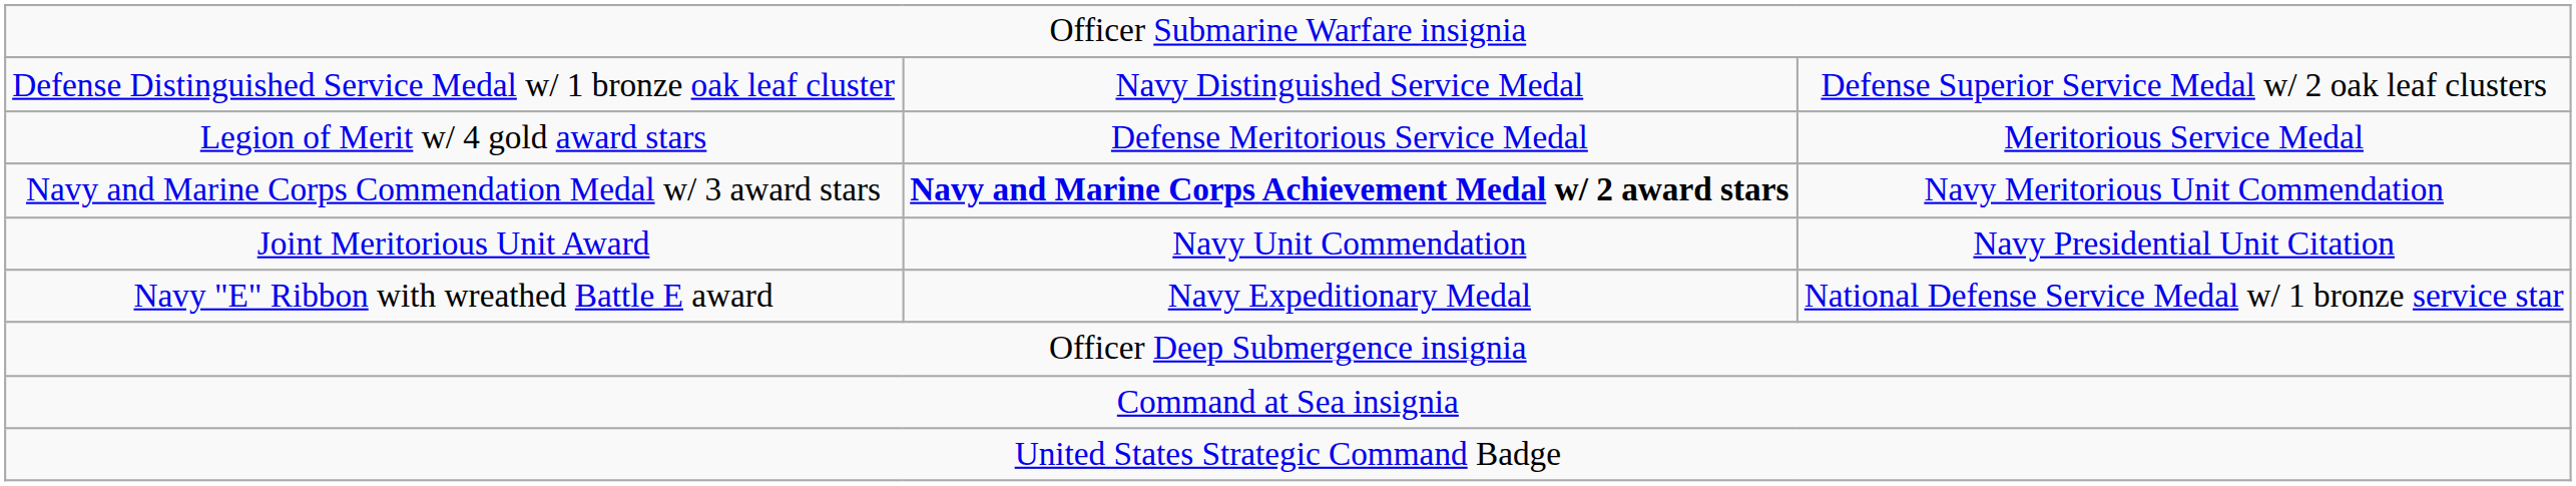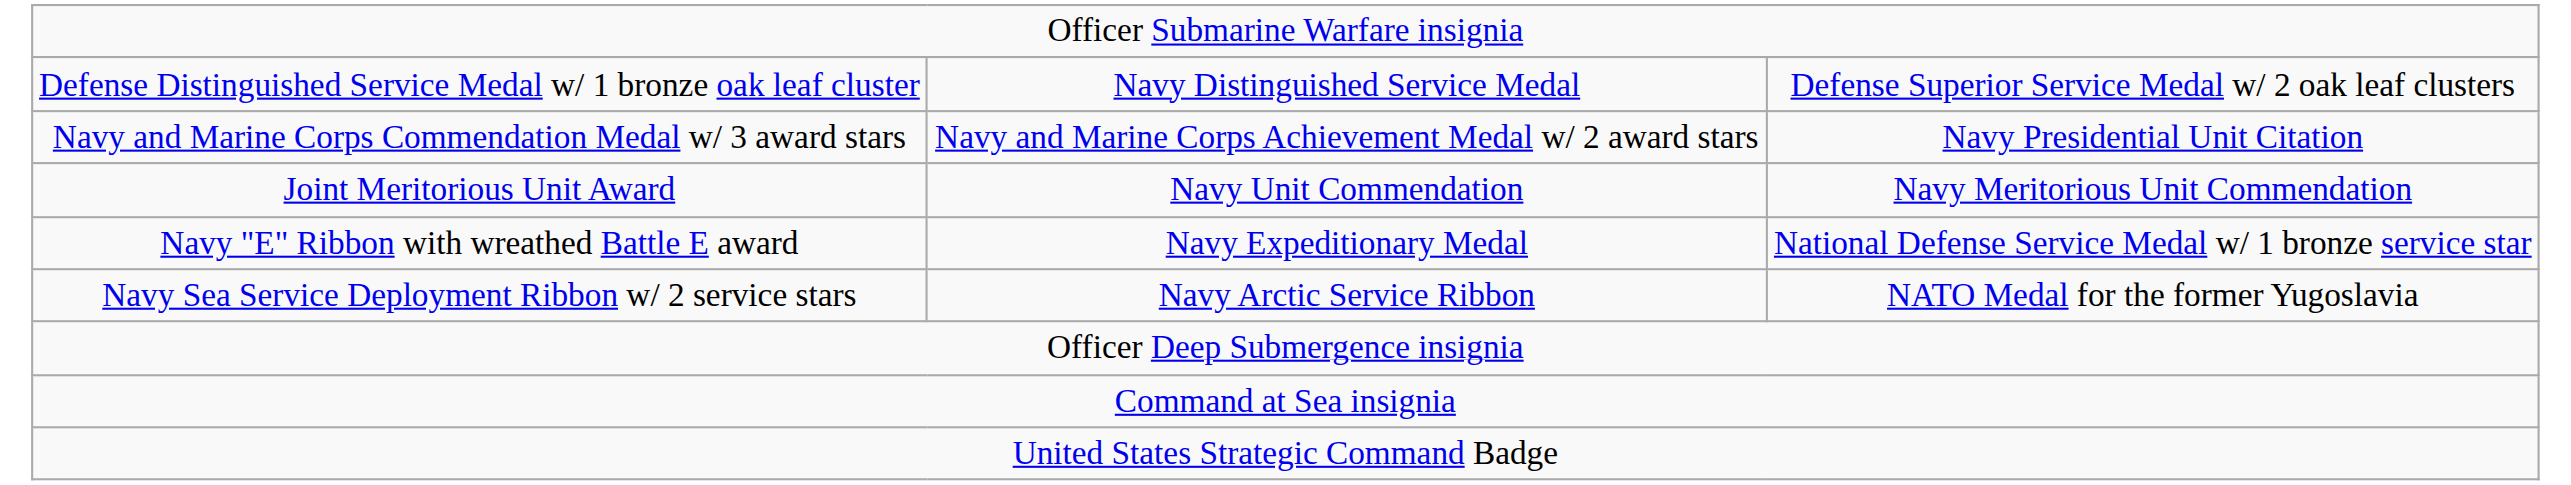- row: Legion of Merit w/ 4 gold award stars | Defense Meritorious Service Medal | Meritorious Service Medal
Navy and Marine Corps Commendation Medal w/ 3 award stars | column 2: bold -> normal
Navy and Marine Corps Commendation Medal w/ 3 award stars | column 3: Navy Meritorious Unit Commendation -> Navy Presidential Unit Citation
Joint Meritorious Unit Award | column 3: Navy Presidential Unit Citation -> Navy Meritorious Unit Commendation
+ row: Navy Sea Service Deployment Ribbon w/ 2 service stars | Navy Arctic Service Ribbon | NATO Medal for the former Yugoslavia
